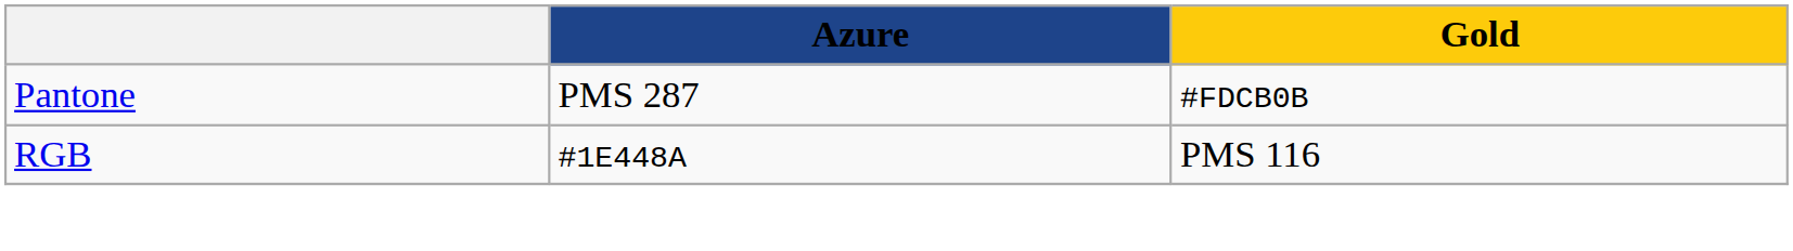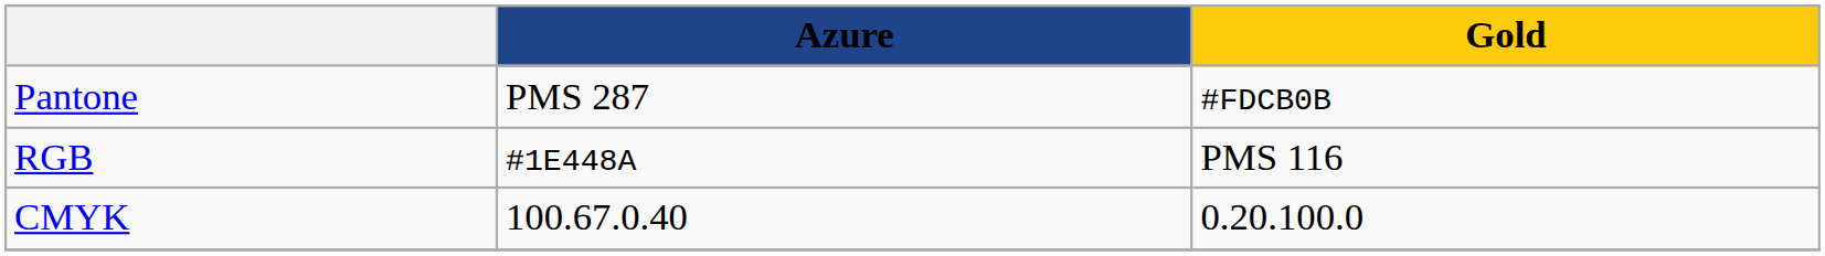+ row: CMYK | 100.67.0.40 | 0.20.100.0
